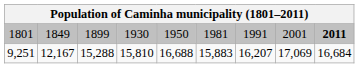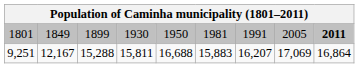1801 | column 8: 2001 -> 2005
9,251 | column 4: 15,810 -> 15,811
9,251 | column 9: 16,684 -> 16,864
